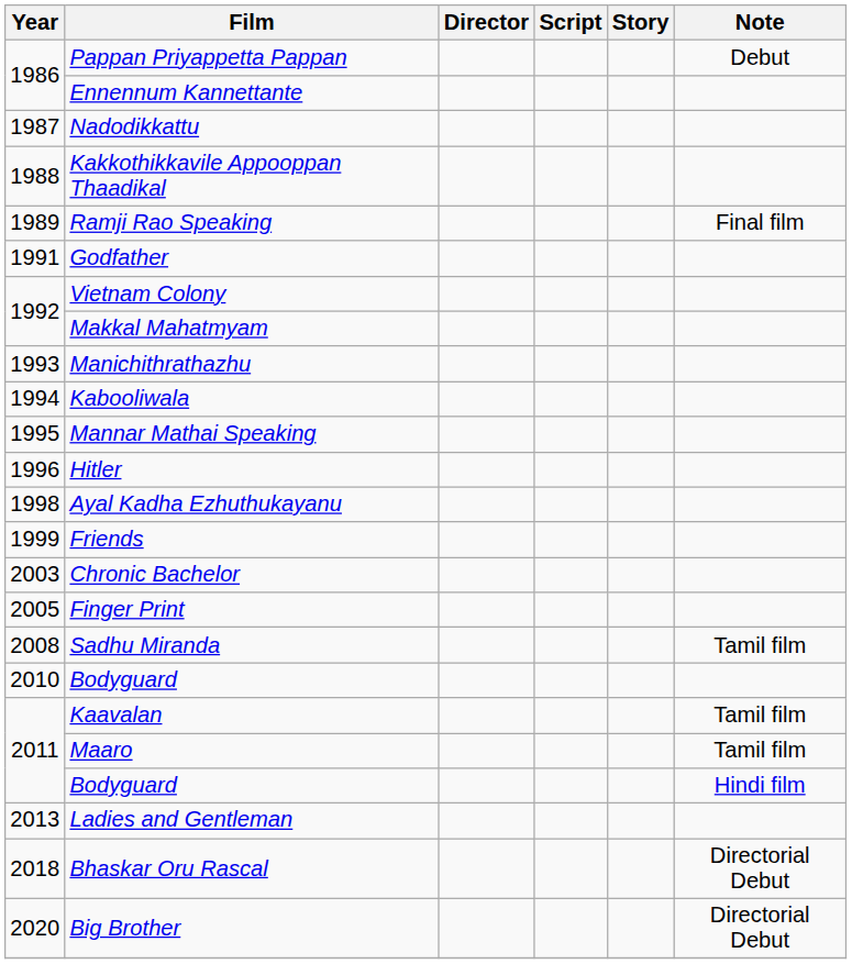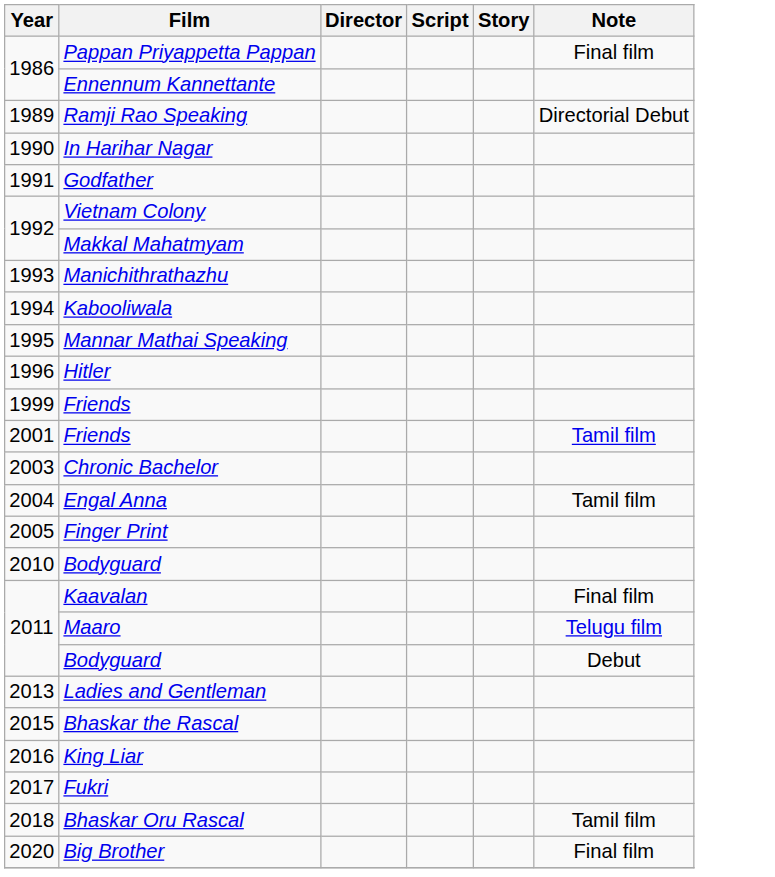Pappan Priyappetta Pappan | Note: Debut -> Final film
- row: 1987 | Nadodikkattu
- row: 1988 | Kakkothikkavile Appooppan Thaadikal
Ramji Rao Speaking | Note: Final film -> Directorial Debut
+ row: 1990 | In Harihar Nagar
- row: 1998 | Ayal Kadha Ezhuthukayanu
+ row: 2001 | Friends | Tamil film
+ row: 2004 | Engal Anna | Tamil film
- row: 2008 | Sadhu Miranda | Tamil film
Kaavalan | Note: Tamil film -> Final film
Maaro | Note: Tamil film -> Telugu film
2011 / Bodyguard | Note: Hindi film -> Debut
+ row: 2015 | Bhaskar the Rascal
+ row: 2016 | King Liar
+ row: 2017 | Fukri
Bhaskar Oru Rascal | Note: Directorial Debut -> Tamil film
Big Brother | Note: Directorial Debut -> Final film
